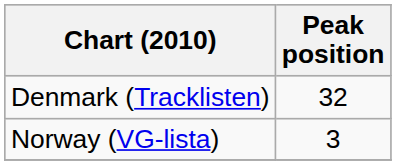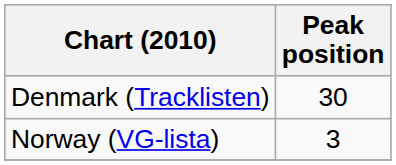Denmark (Tracklisten) | Peak position: 32 -> 30
